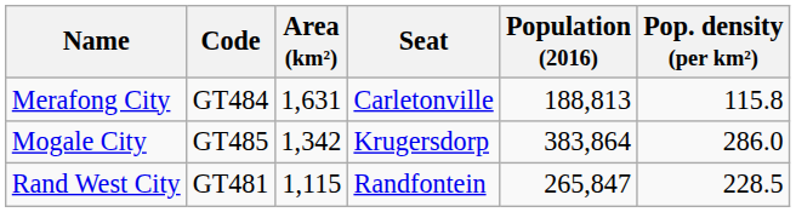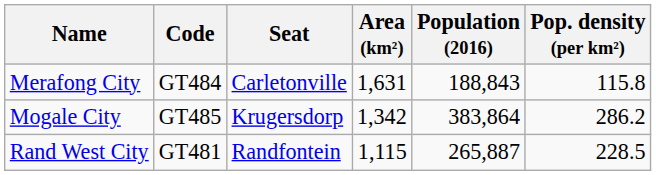columns swapped: Seat <-> Area (km²)
Merafong City | Population (2016): 188,813 -> 188,843
Mogale City | Pop. density (per km²): 286.0 -> 286.2
Rand West City | Population (2016): 265,847 -> 265,887
